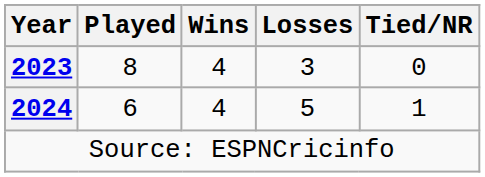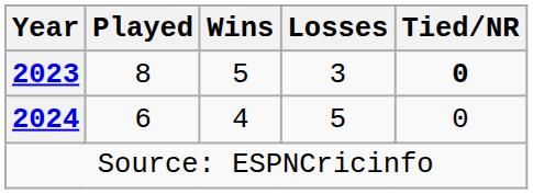2023 | Wins: 4 -> 5
2023 | Tied/NR: normal -> bold
2024 | Tied/NR: 1 -> 0
